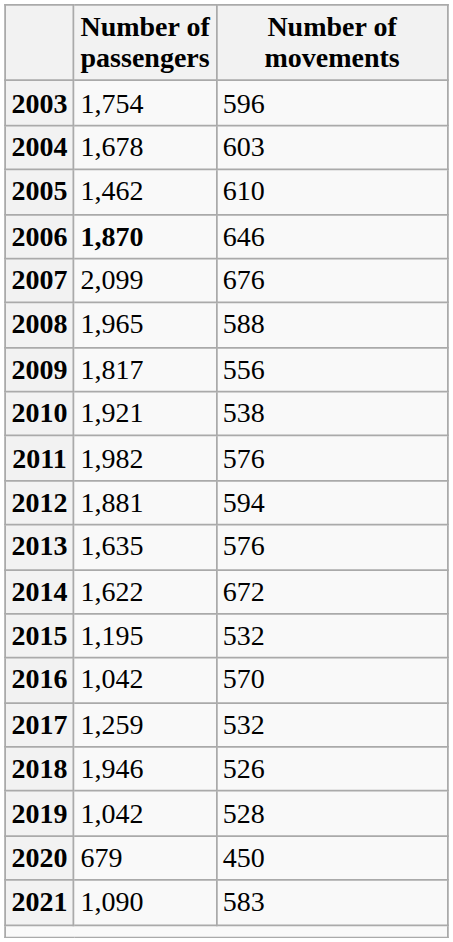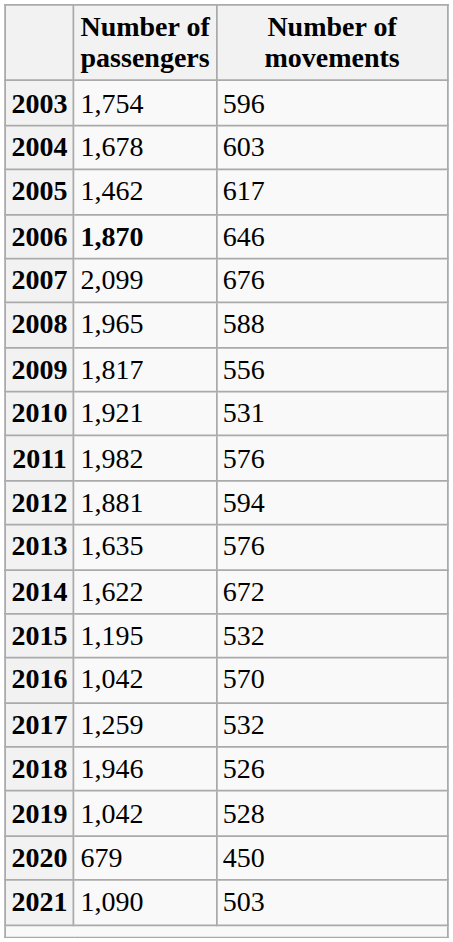2005 | Number of movements: 610 -> 617
2010 | Number of movements: 538 -> 531
2021 | Number of movements: 583 -> 503
